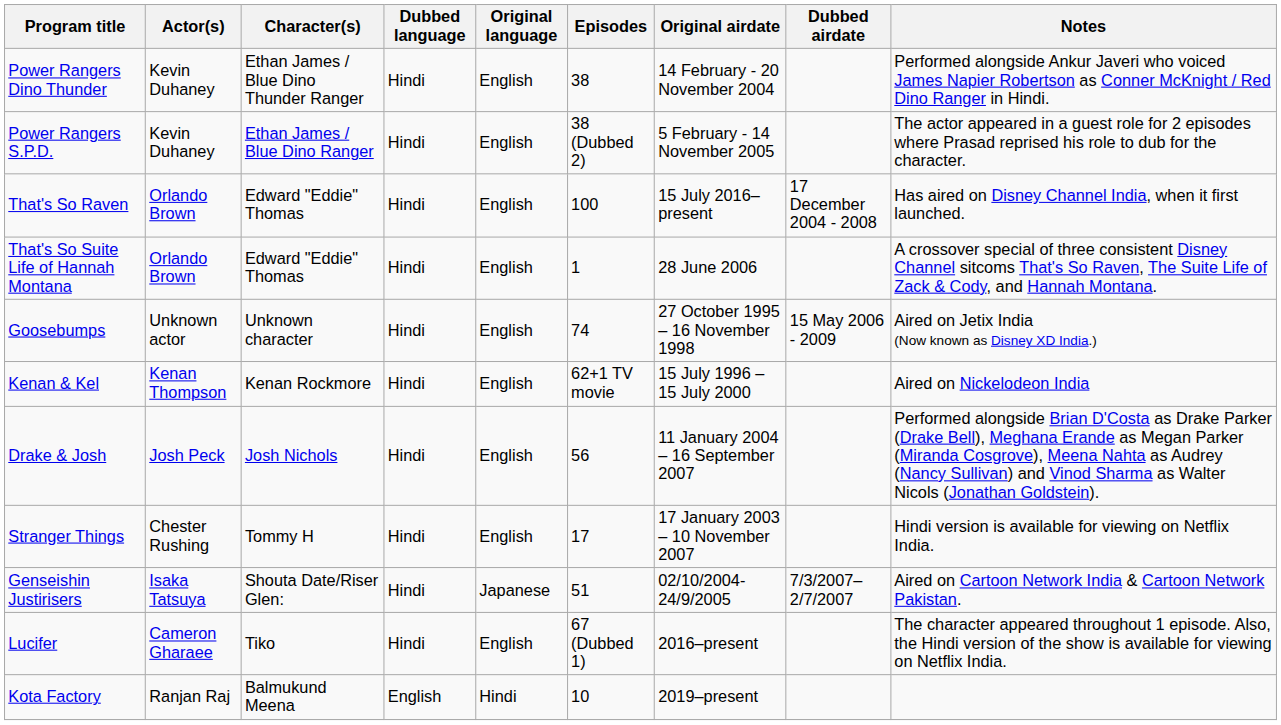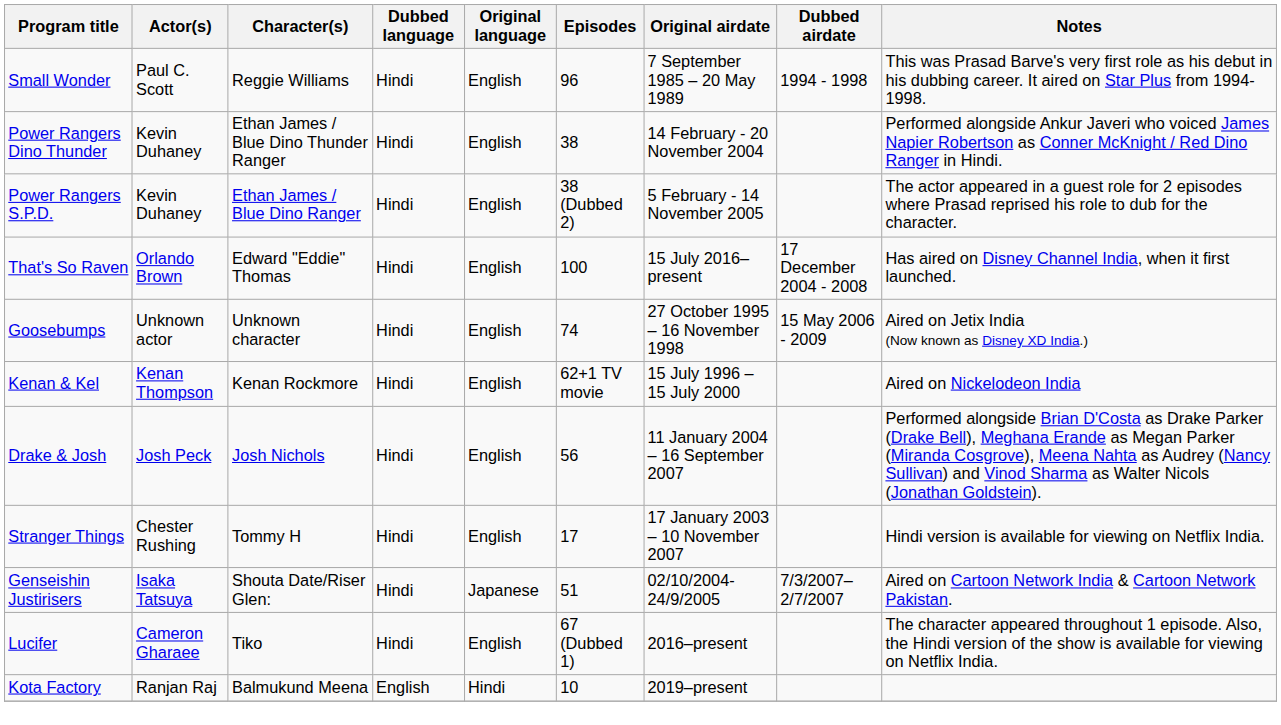+ row: Small Wonder | Paul C. Scott | Reggie Williams | Hindi | English | 96 | 7 September 1985 – 20 May 1989 | 1994 - 1998 | This was Prasad Barve's very first role as his debut in his dubbing career. It aired on Star Plus from 1994-1998.
- row: That's So Suite Life of Hannah Montana | Orlando Brown | Edward "Eddie" Thomas | Hindi | English | 1 | 28 June 2006 | A crossover special of three consistent Disney Channel sitcoms That's So Raven, The Suite Life of Zack & Cody, and Hannah Montana.
